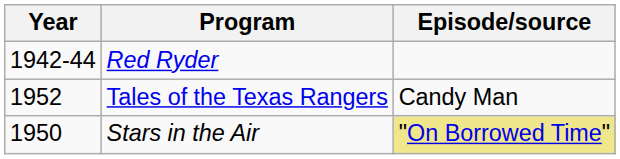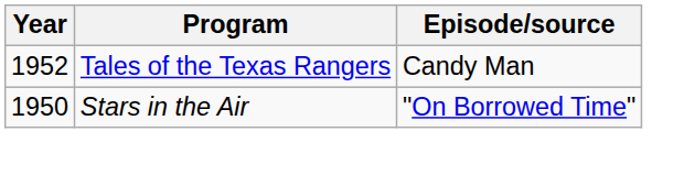- row: 1942-44 | Red Ryder
Stars in the Air | Episode/source: khaki background -> no background
